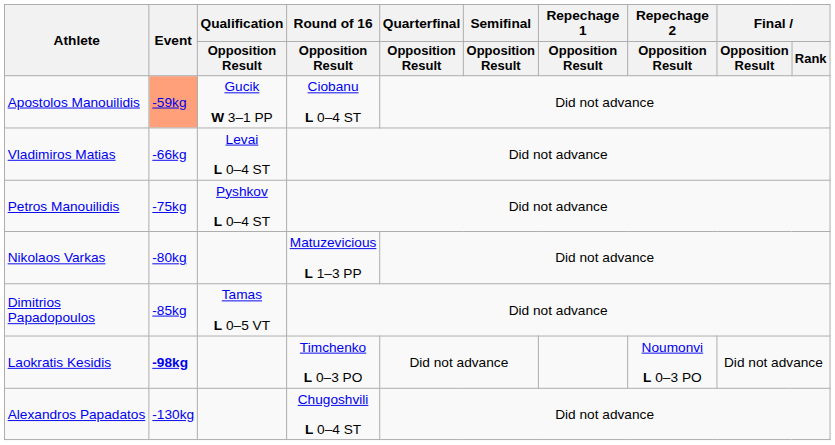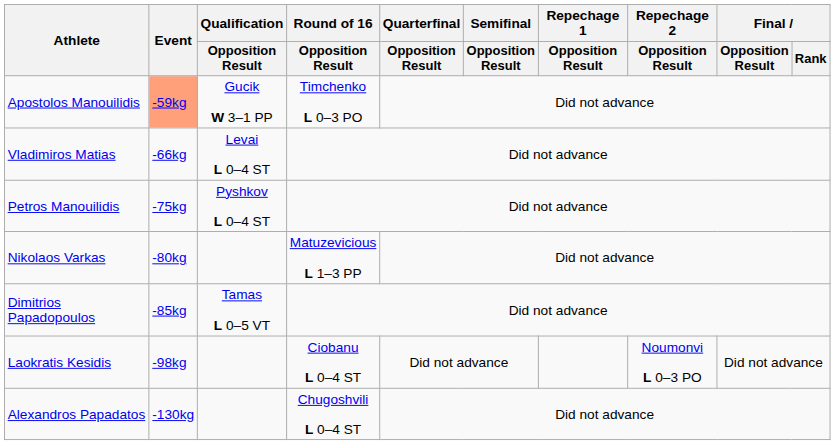Apostolos Manouilidis | Round of 16 / Opposition Result: Ciobanu L 0–4 ST -> Timchenko L 0–3 PO
Laokratis Kesidis | Event: bold -> normal
Laokratis Kesidis | Round of 16 / Opposition Result: Timchenko L 0–3 PO -> Ciobanu L 0–4 ST
